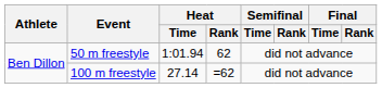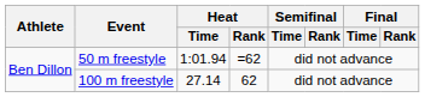50 m freestyle | Heat / Rank: 62 -> =62
100 m freestyle | Heat / Rank: =62 -> 62
